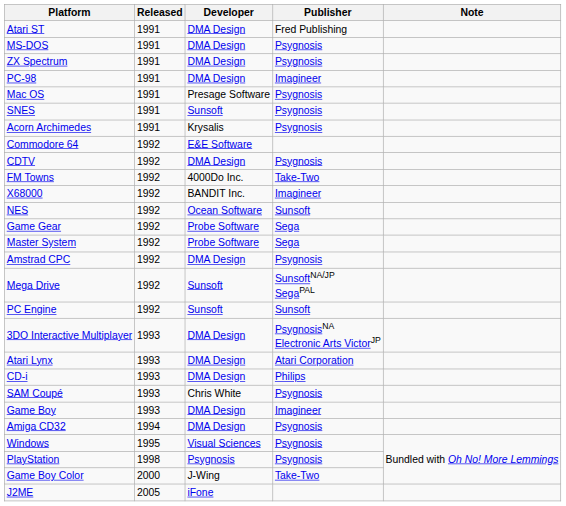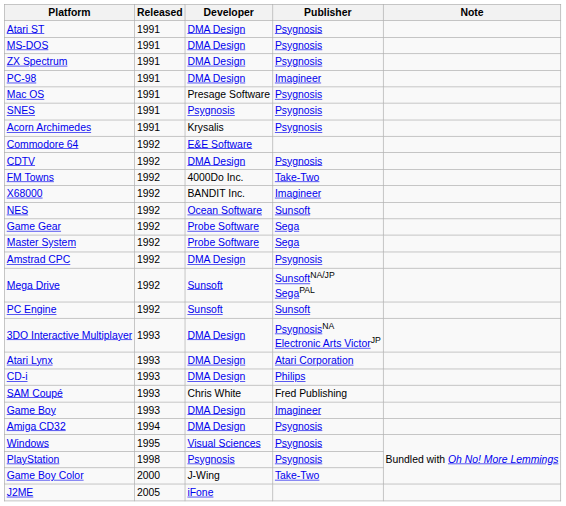Atari ST | Publisher: Fred Publishing -> Psygnosis
SNES | Developer: Sunsoft -> Psygnosis
SAM Coupé | Publisher: Psygnosis -> Fred Publishing
